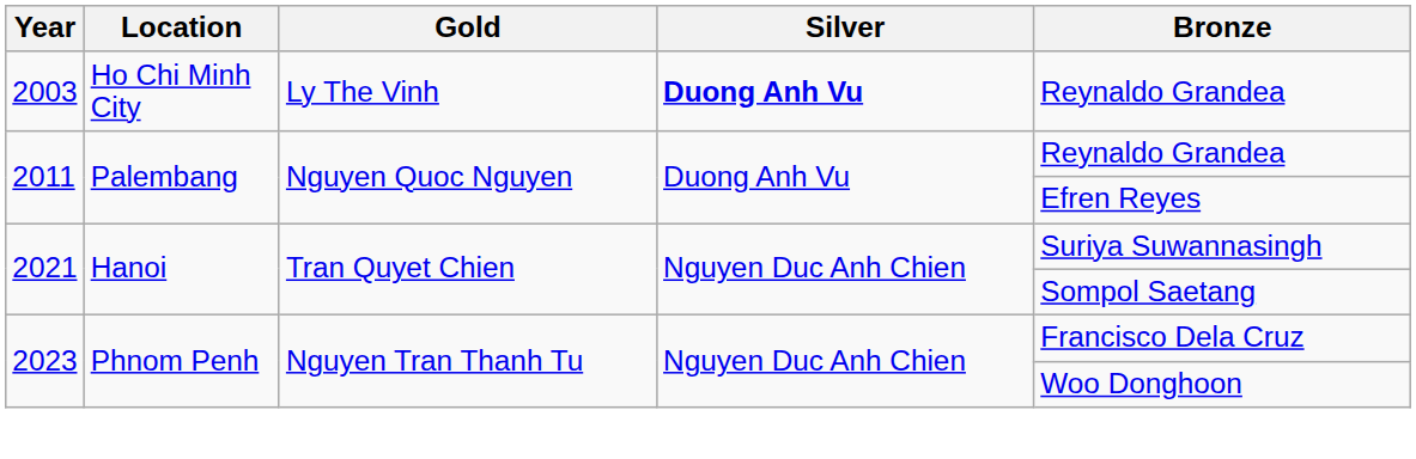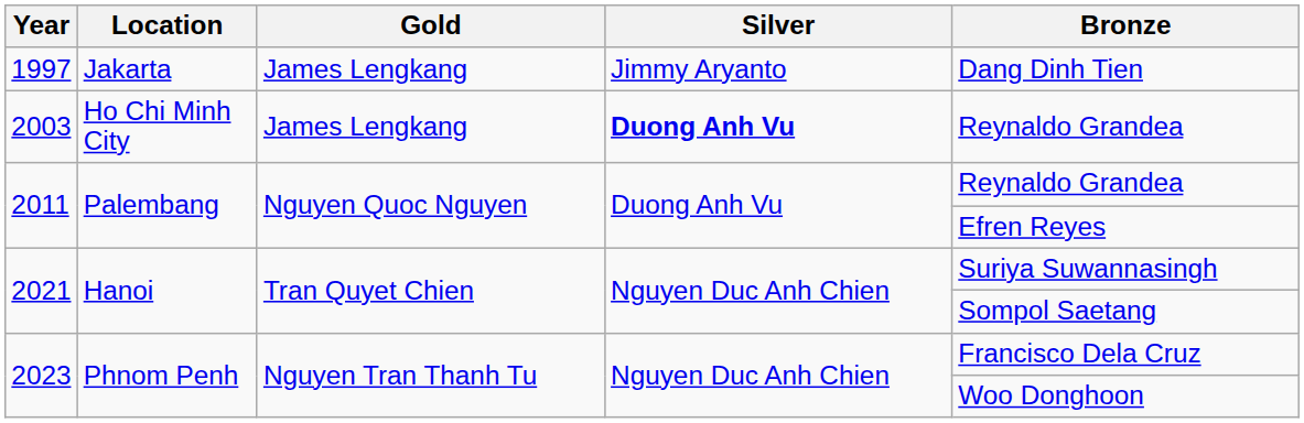+ row: 1997 | Jakarta | James Lengkang | Jimmy Aryanto | Dang Dinh Tien
2003 | Gold: Ly The Vinh -> James Lengkang
